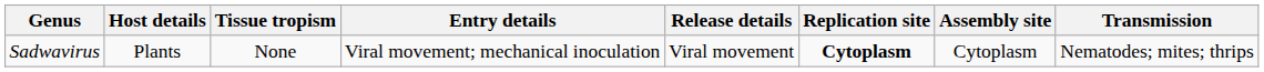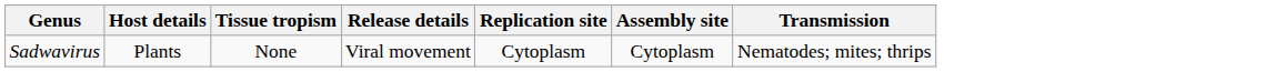- column: Entry details | Viral movement; mechanical inoculation
Sadwavirus | Replication site: bold -> normal
